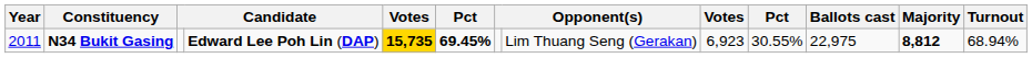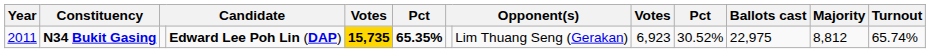N34 Bukit Gasing | column 6: 69.45% -> 65.35%
N34 Bukit Gasing | column 10: 30.55% -> 30.52%
N34 Bukit Gasing | Majority: bold -> normal
N34 Bukit Gasing | Turnout: 68.94% -> 65.74%
